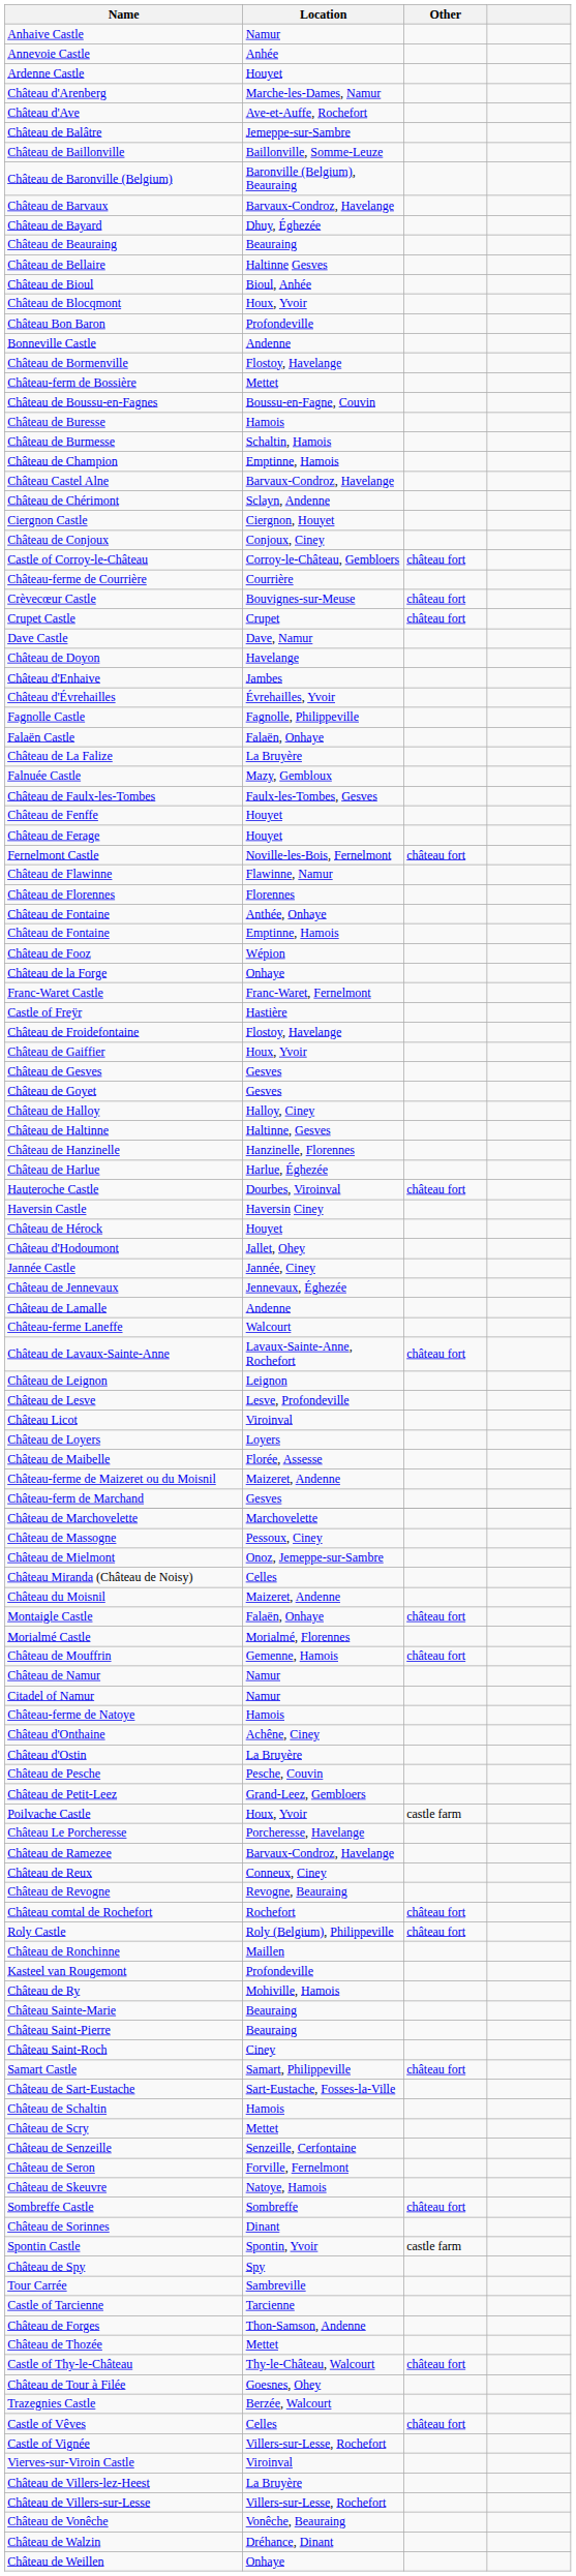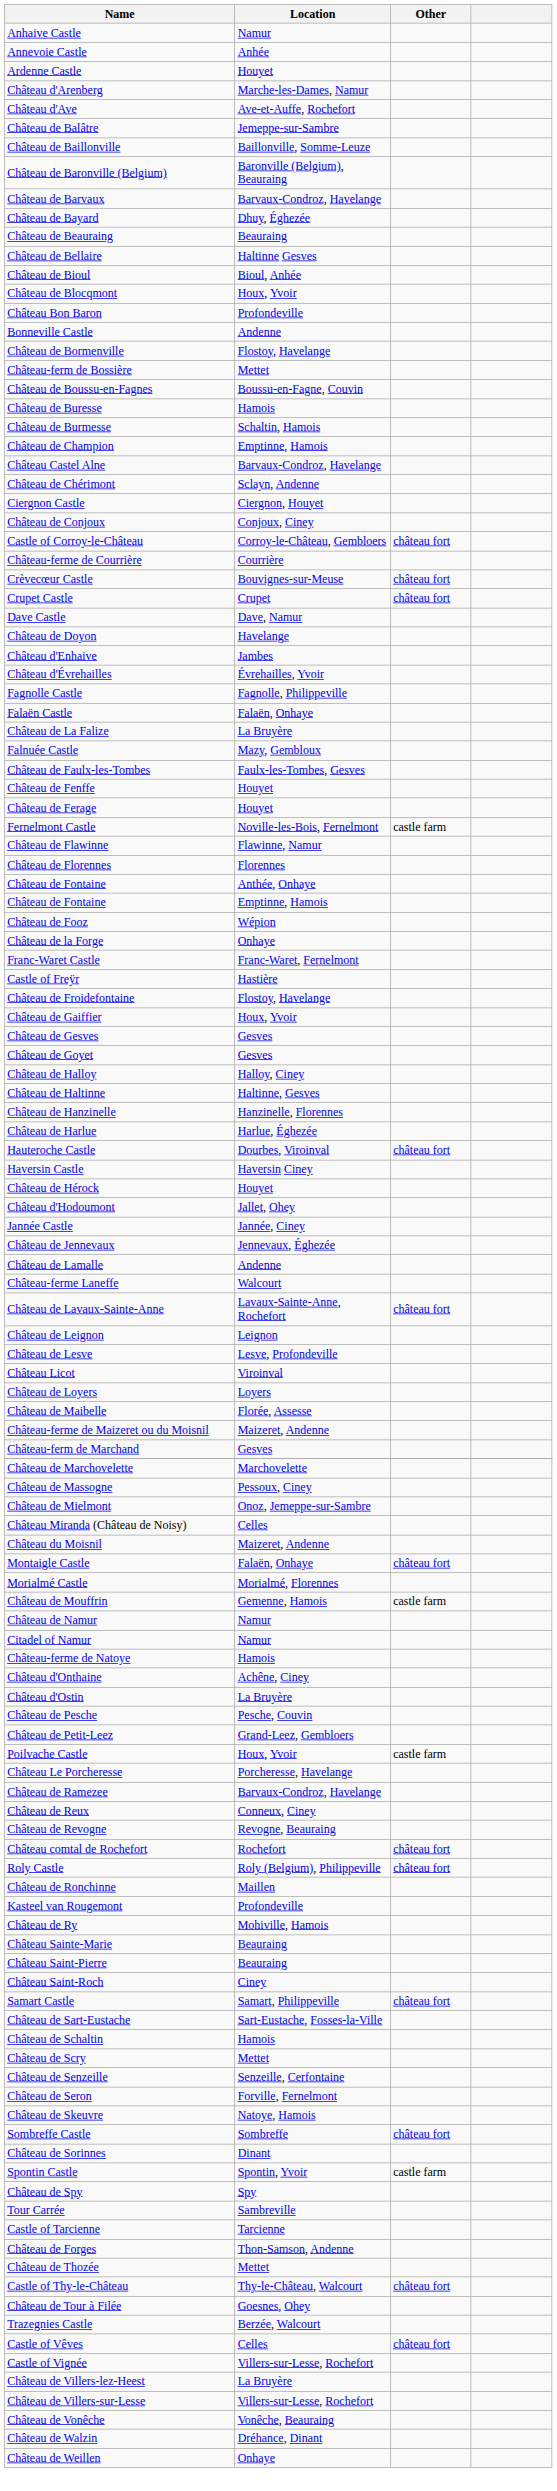Fernelmont Castle | Other: château fort -> castle farm
Château de Mouffrin | Other: château fort -> castle farm
- row: Vierves-sur-Viroin Castle | Viroinval
